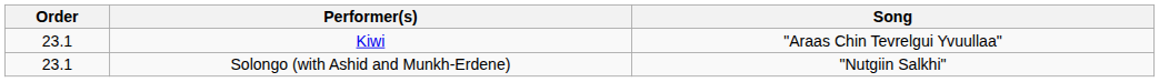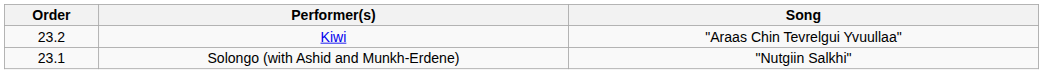Kiwi | Order: 23.1 -> 23.2
